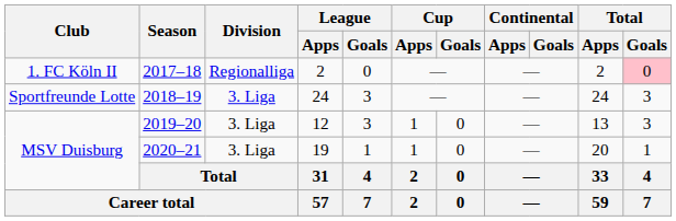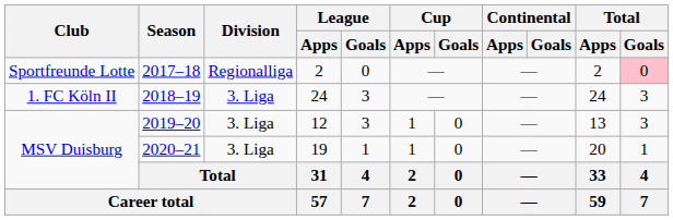2017–18 | Club: 1. FC Köln II -> Sportfreunde Lotte
2018–19 | Club: Sportfreunde Lotte -> 1. FC Köln II
